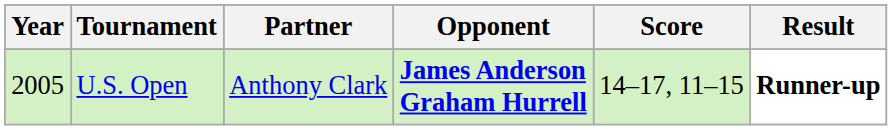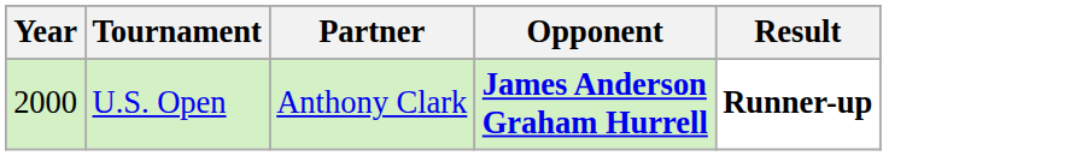- column: Score | 14–17, 11–15
U.S. Open | Year: 2005 -> 2000
